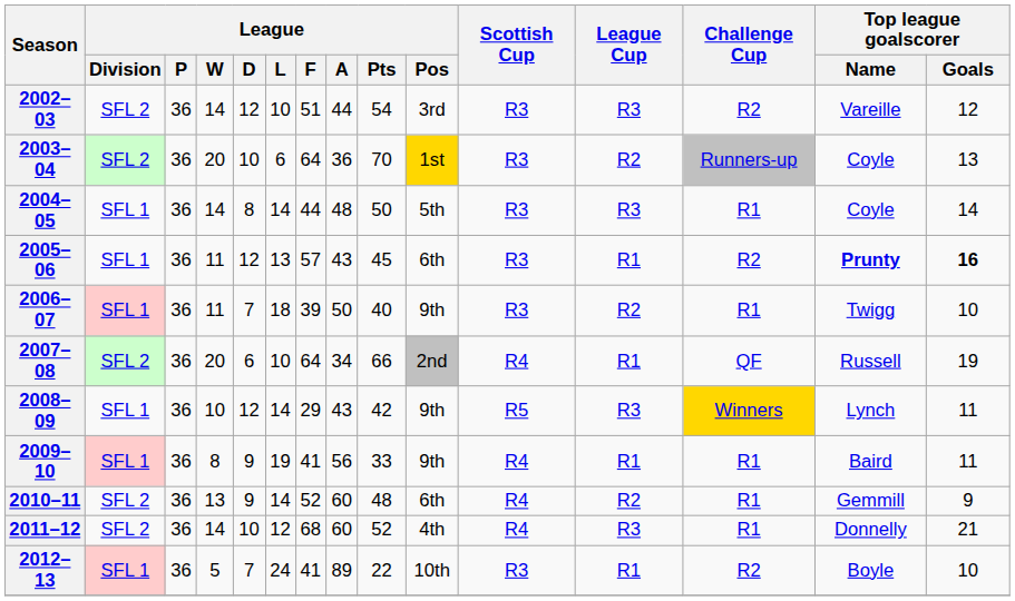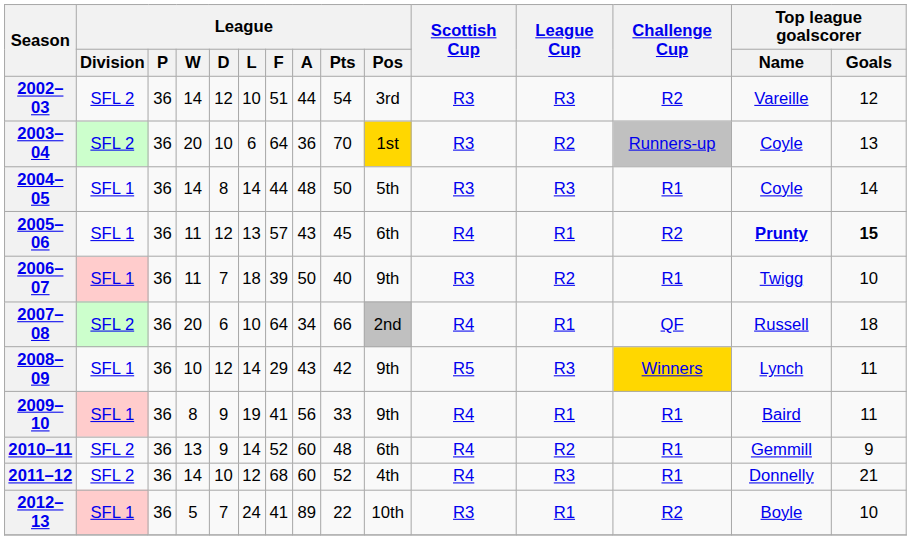2005–06 | Scottish Cup: R3 -> R4
2005–06 | Top league goalscorer / Goals: 16 -> 15
2007–08 | Top league goalscorer / Goals: 19 -> 18
